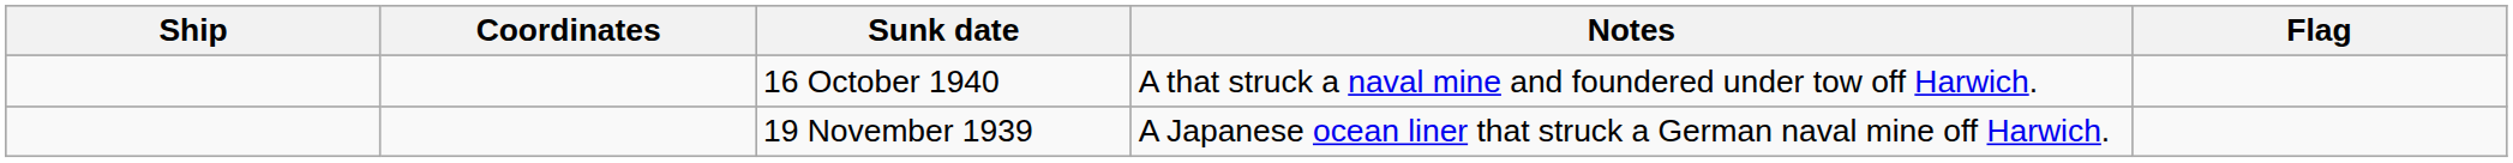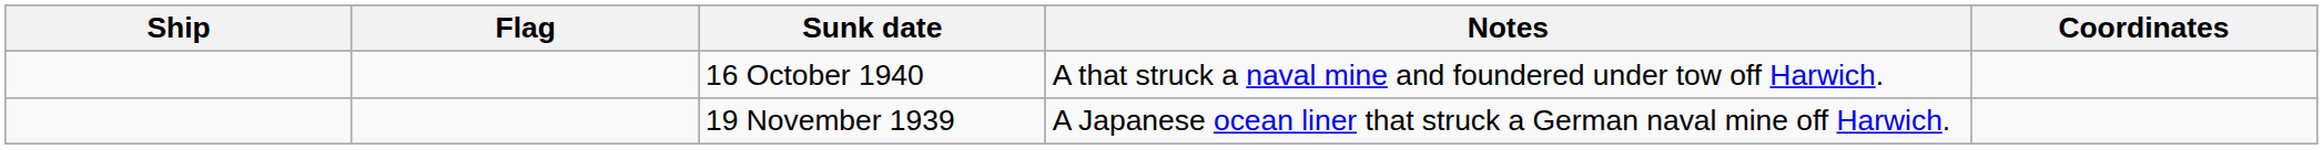columns swapped: Flag <-> Coordinates
